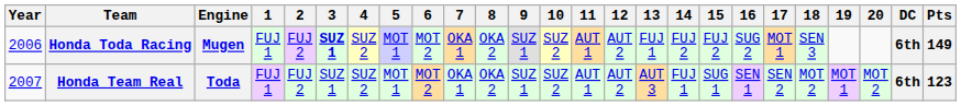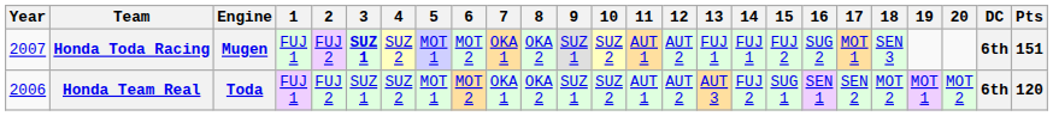Honda Toda Racing | Year: 2006 -> 2007
Honda Toda Racing | 14: FUJ 2 -> FUJ 1
Honda Toda Racing | Pts: 149 -> 151
Honda Team Real | Year: 2007 -> 2006
Honda Team Real | 14: FUJ 1 -> FUJ 2
Honda Team Real | Pts: 123 -> 120
